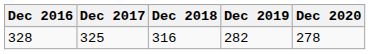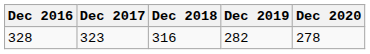328 | Dec 2017: 325 -> 323
